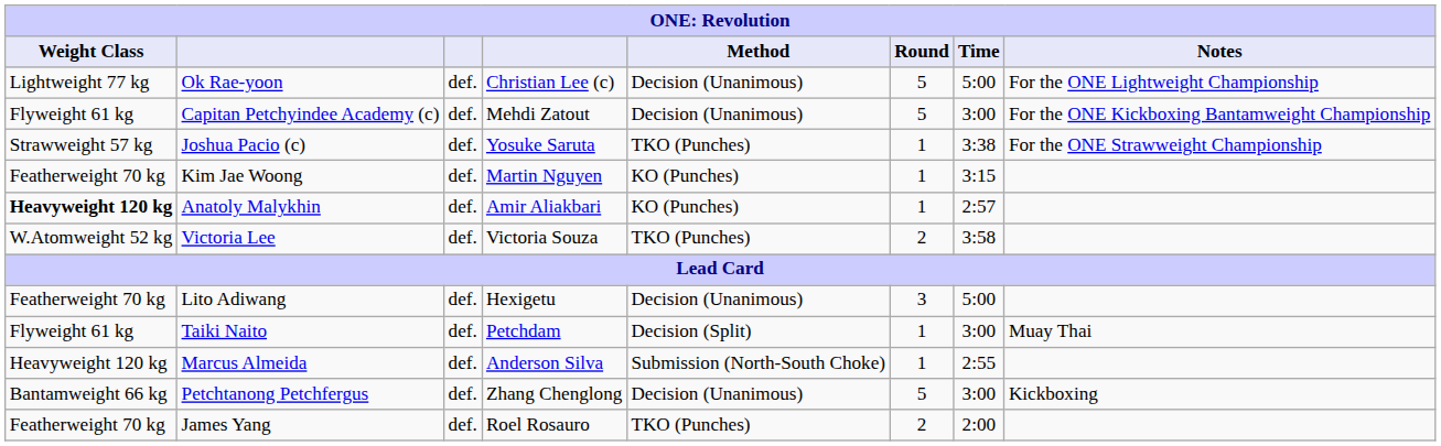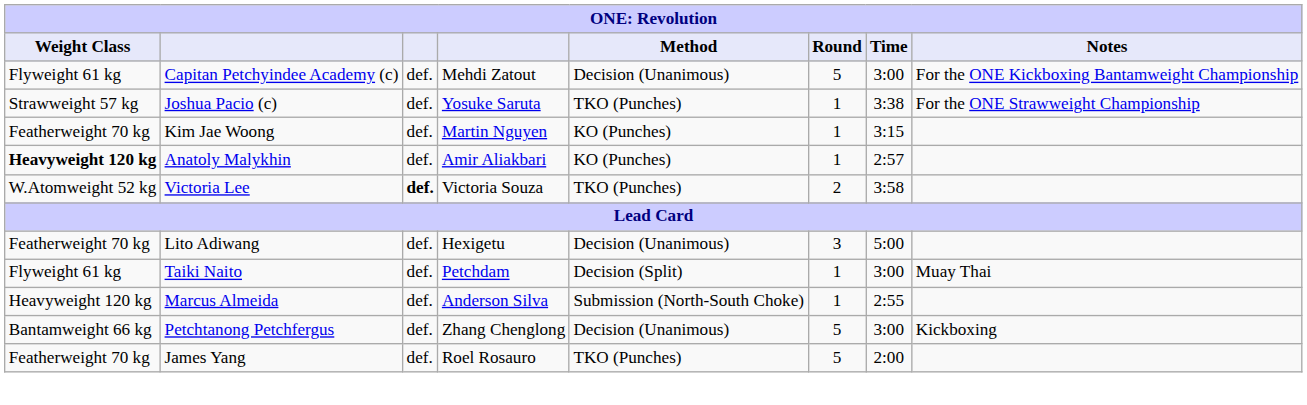- row: Lightweight 77 kg | Ok Rae-yoon | def. | Christian Lee (c) | Decision (Unanimous) | 5 | 5:00 | For the ONE Lightweight Championship
Victoria Lee | column 3: normal -> bold
James Yang | Round: 2 -> 5
